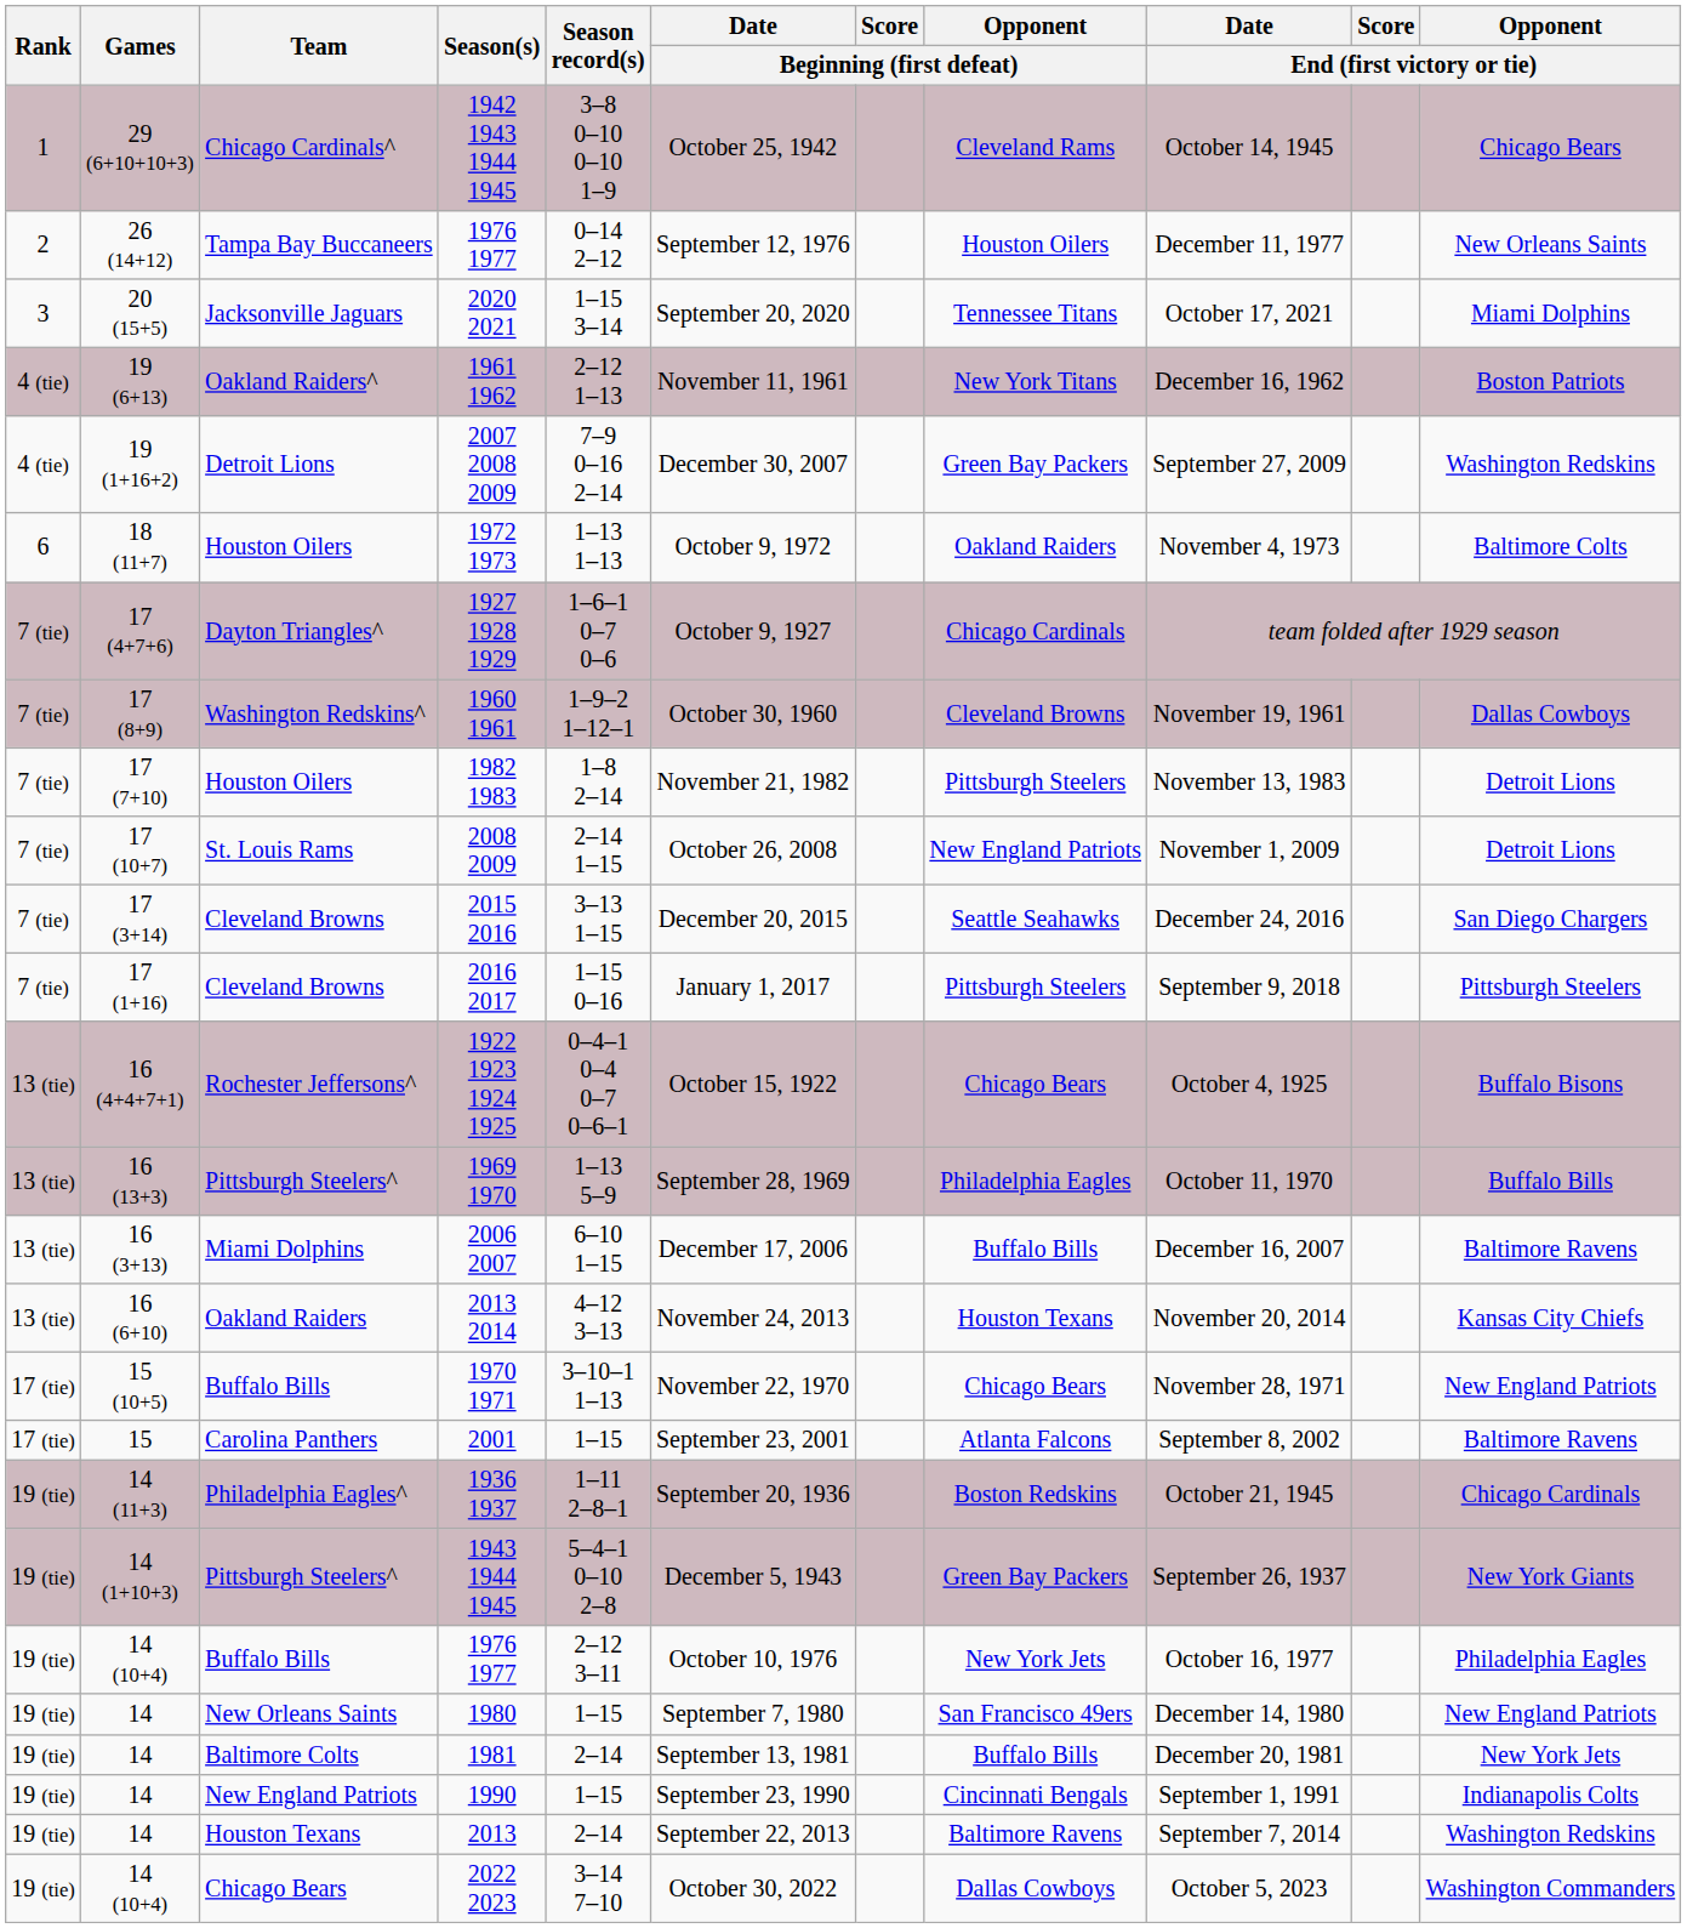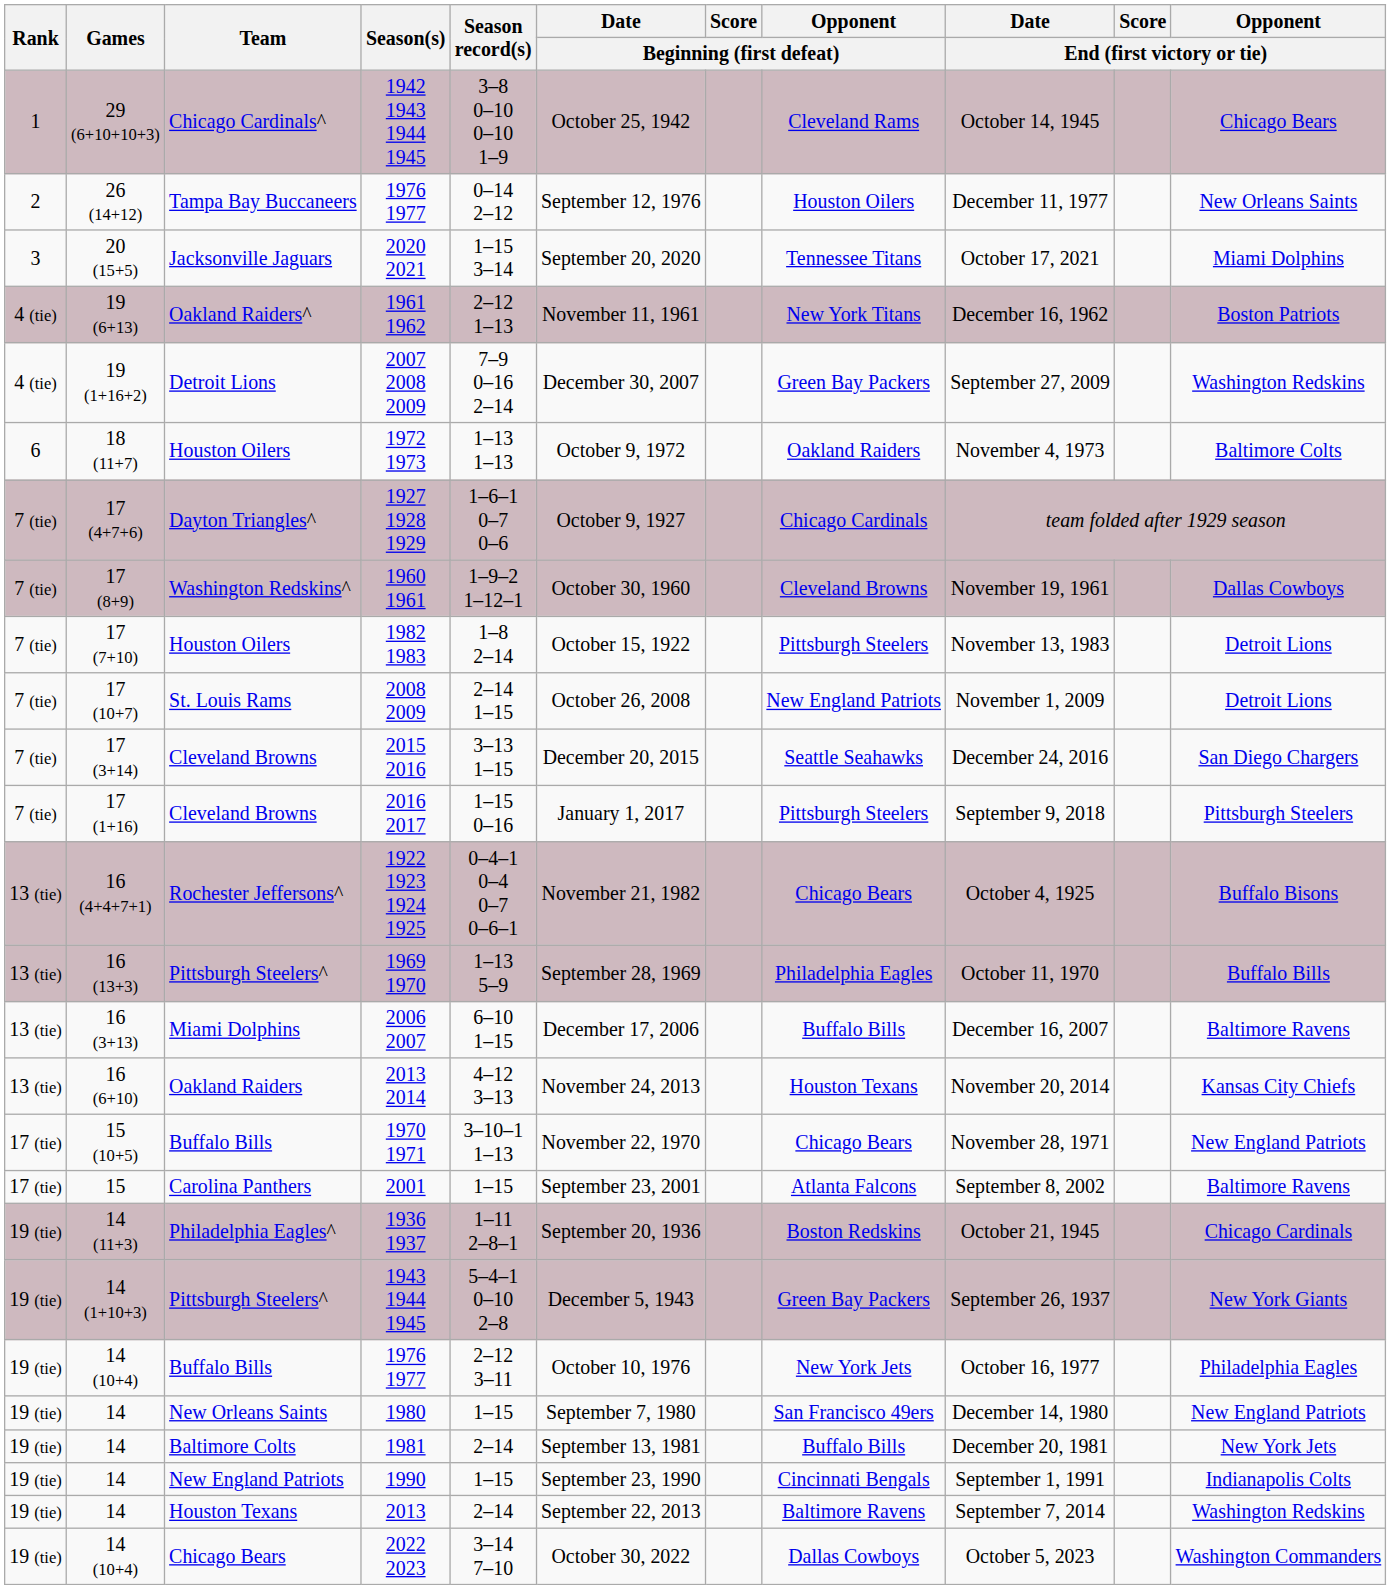1982 1983 | Date / Beginning (first defeat): November 21, 1982 -> October 15, 1922
1922 1923 1924 1925 | Date / Beginning (first defeat): October 15, 1922 -> November 21, 1982
